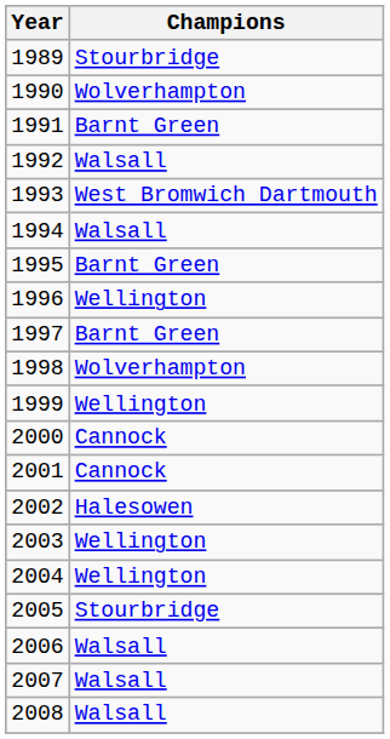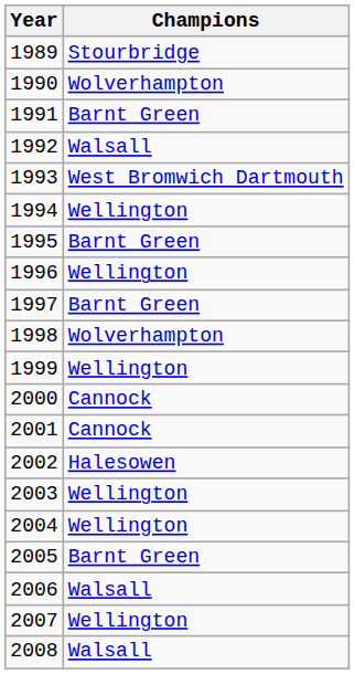1994 | Champions: Walsall -> Wellington
2005 | Champions: Stourbridge -> Barnt Green
2007 | Champions: Walsall -> Wellington
